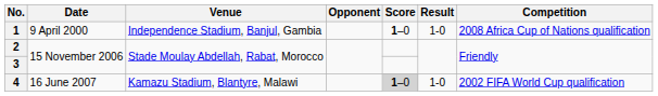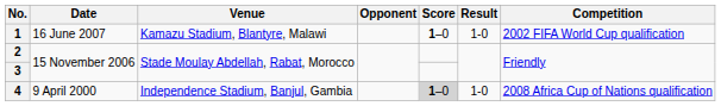1 | Date: 9 April 2000 -> 16 June 2007
1 | Venue: Independence Stadium, Banjul, Gambia -> Kamazu Stadium, Blantyre, Malawi
1 | Competition: 2008 Africa Cup of Nations qualification -> 2002 FIFA World Cup qualification
4 | Date: 16 June 2007 -> 9 April 2000
4 | Venue: Kamazu Stadium, Blantyre, Malawi -> Independence Stadium, Banjul, Gambia
4 | Competition: 2002 FIFA World Cup qualification -> 2008 Africa Cup of Nations qualification
